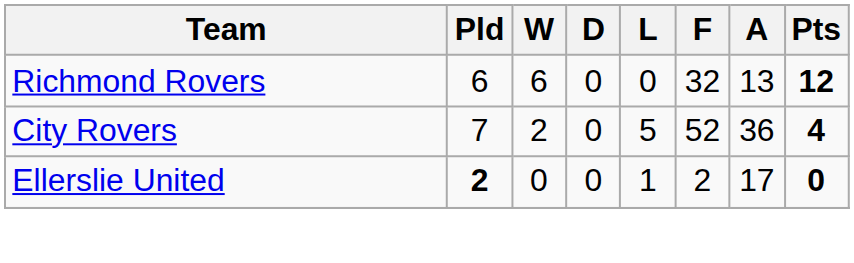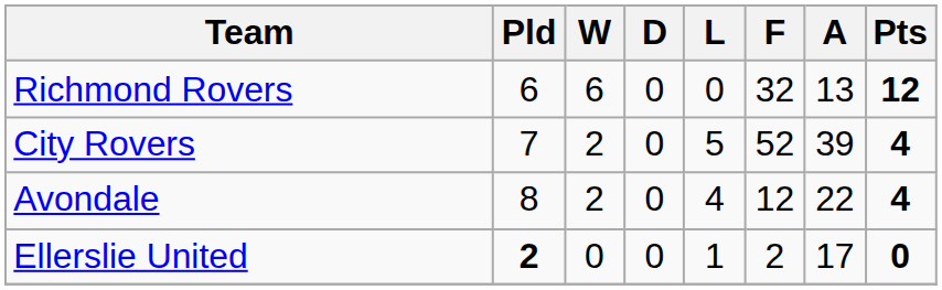City Rovers | A: 36 -> 39
+ row: Avondale | 8 | 2 | 0 | 4 | 12 | 22 | 4
